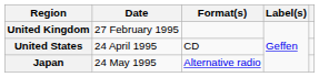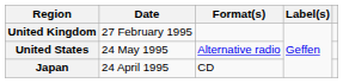United States | Date: 24 April 1995 -> 24 May 1995
United States | Format(s): CD -> Alternative radio
Japan | Date: 24 May 1995 -> 24 April 1995
Japan | Format(s): Alternative radio -> CD
